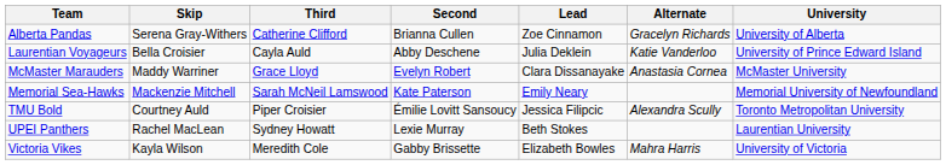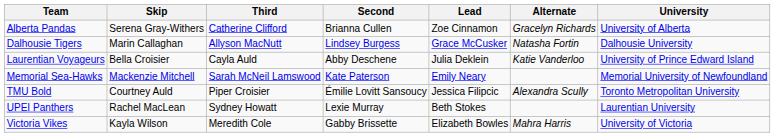+ row: Dalhousie Tigers | Marin Callaghan | Allyson MacNutt | Lindsey Burgess | Grace McCusker | Natasha Fortin | Dalhousie University
- row: McMaster Marauders | Maddy Warriner | Grace Lloyd | Evelyn Robert | Clara Dissanayake | Anastasia Cornea | McMaster University
